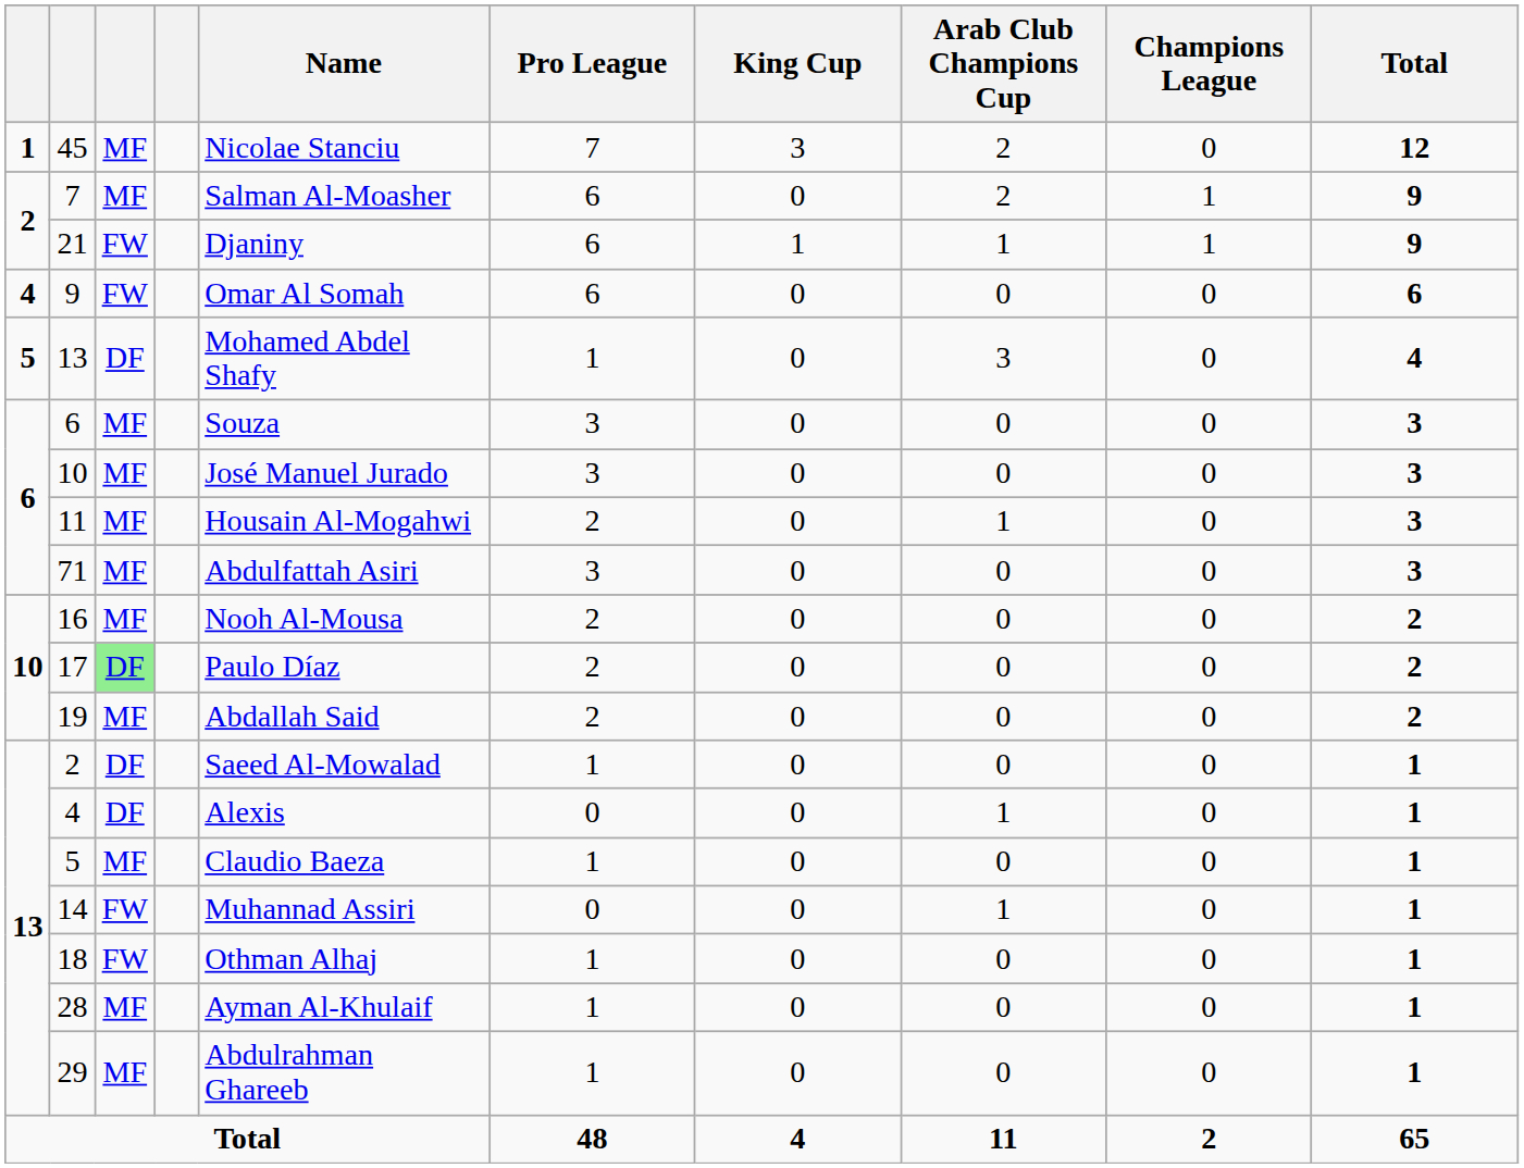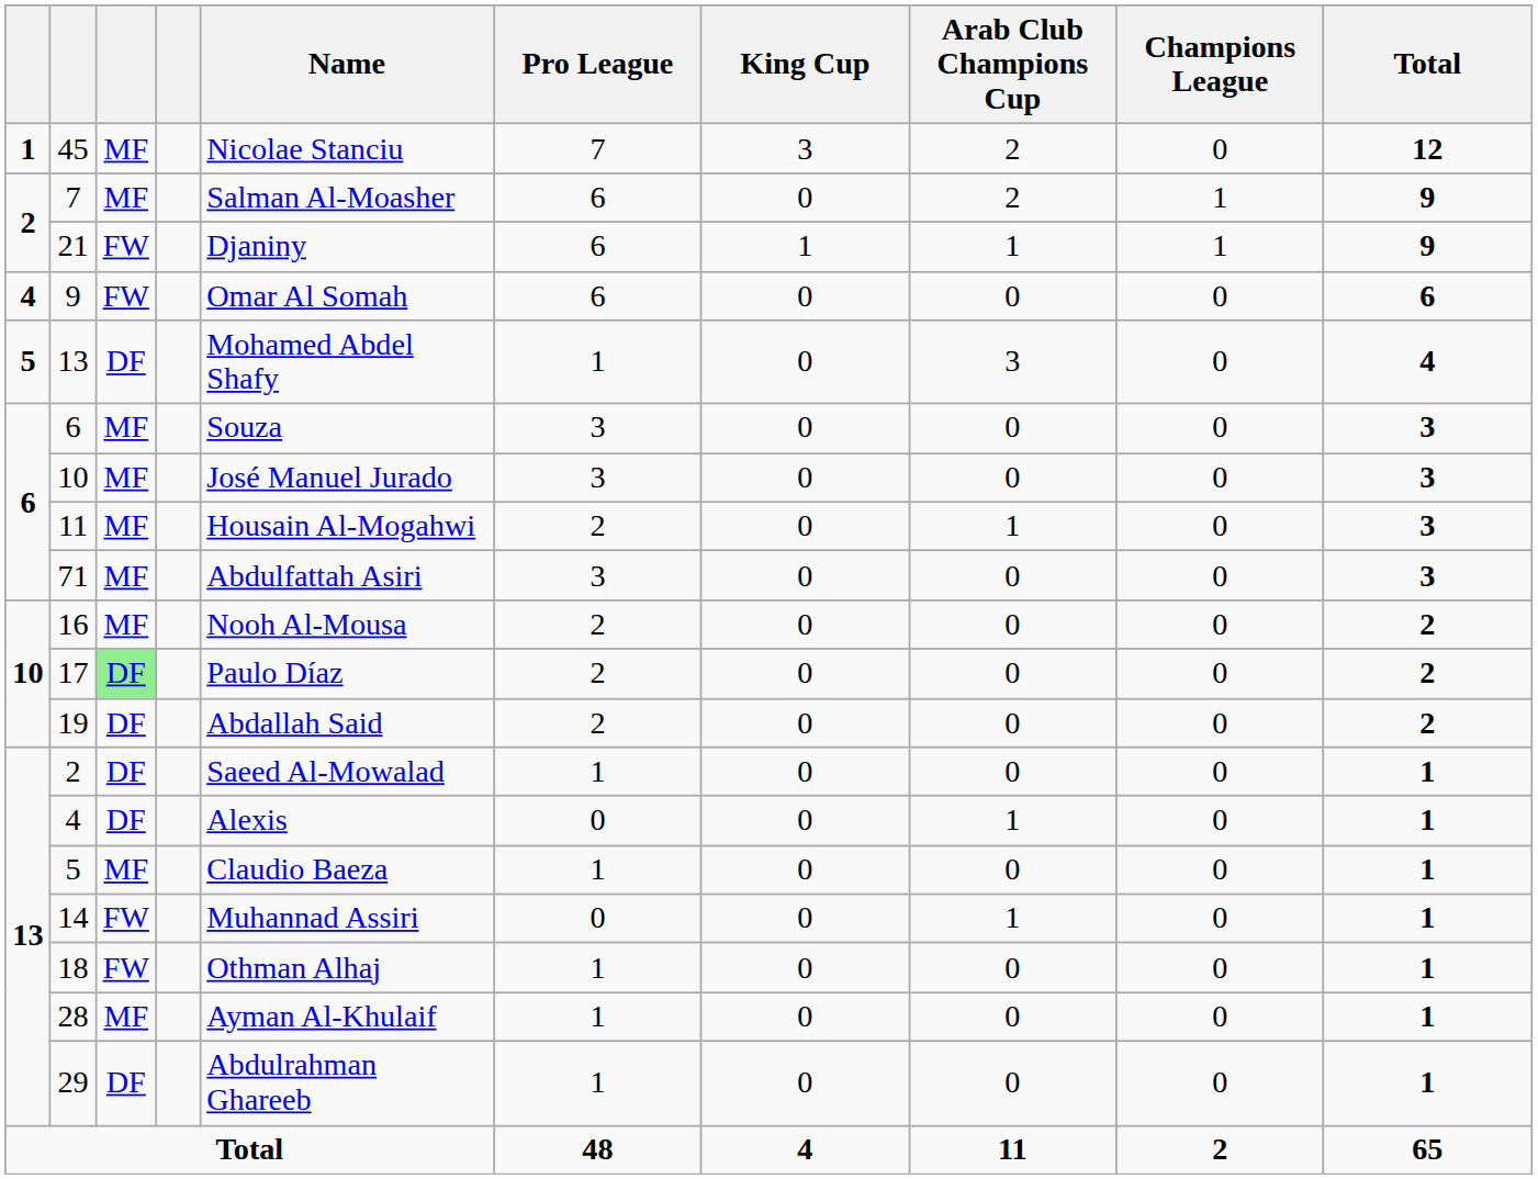19 | column 3: MF -> DF
29 | column 3: MF -> DF
